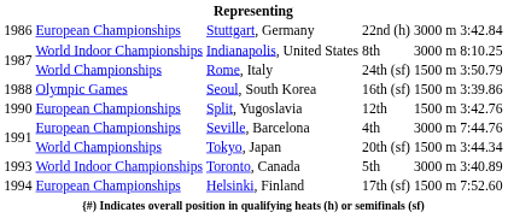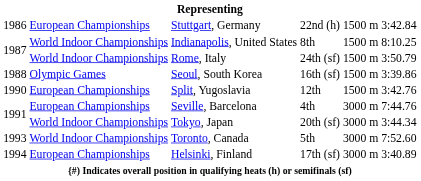Stuttgart, Germany | column 5: 3000 m -> 1500 m
Indianapolis, United States | column 5: 3000 m -> 1500 m
Rome, Italy | column 2: World Championships -> World Indoor Championships
Tokyo, Japan | column 2: World Championships -> World Indoor Championships
Tokyo, Japan | column 5: 1500 m -> 3000 m
Toronto, Canada | column 6: 3:40.89 -> 7:52.60
Helsinki, Finland | column 5: 1500 m -> 3000 m
Helsinki, Finland | column 6: 7:52.60 -> 3:40.89
